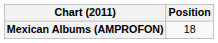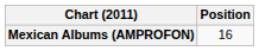Mexican Albums (AMPROFON) | Position: 18 -> 16
